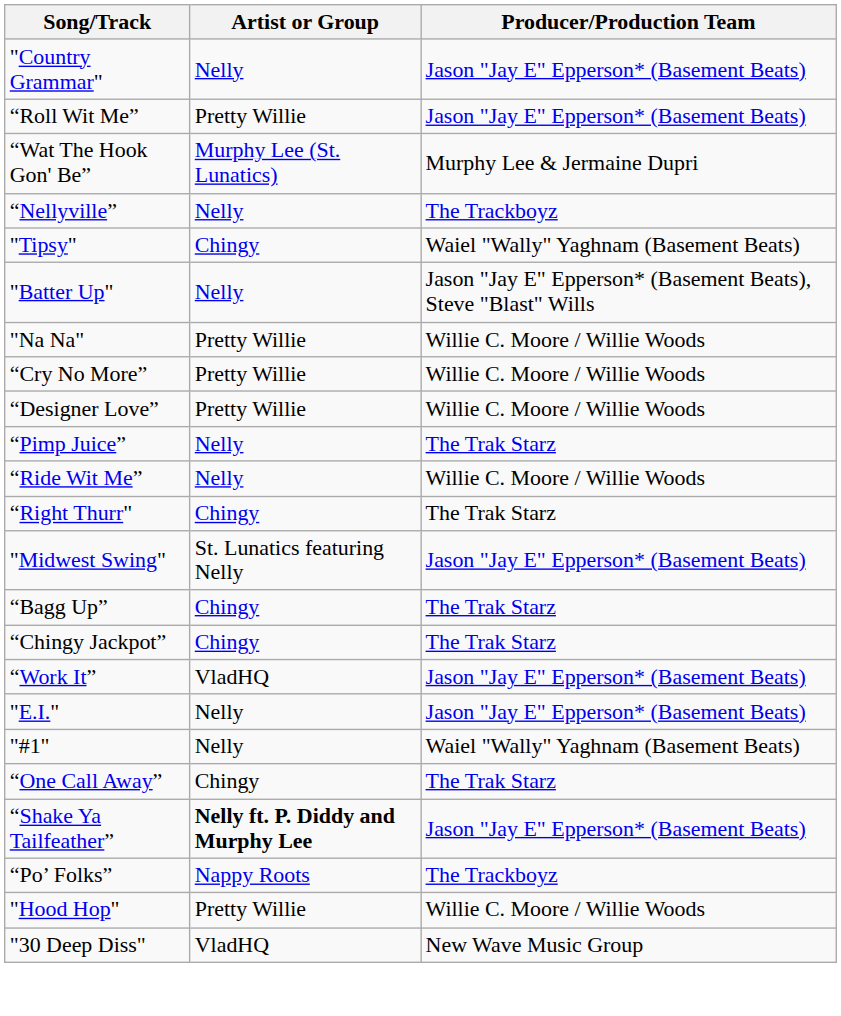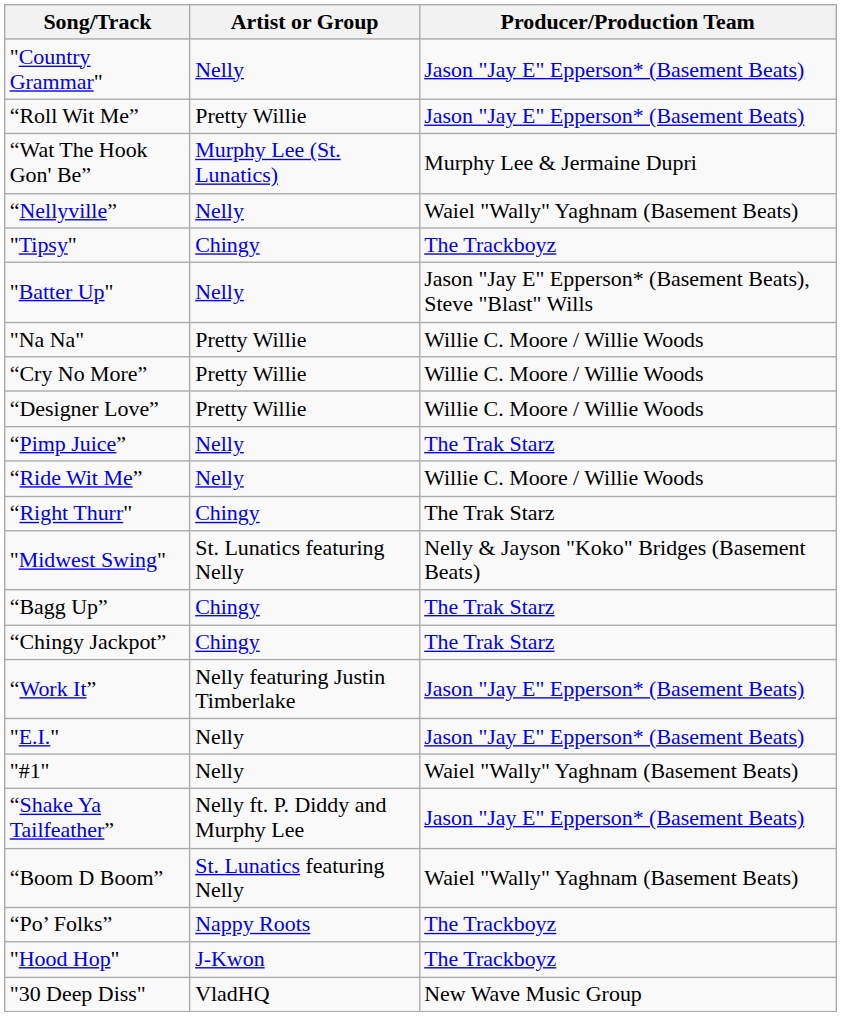“Nellyville” | Producer/Production Team: The Trackboyz -> Waiel "Wally" Yaghnam (Basement Beats)
"Tipsy" | Producer/Production Team: Waiel "Wally" Yaghnam (Basement Beats) -> The Trackboyz
"Midwest Swing" | Producer/Production Team: Jason "Jay E" Epperson* (Basement Beats) -> Nelly & Jayson "Koko" Bridges (Basement Beats)
“Work It” | Artist or Group: VladHQ -> Nelly featuring Justin Timberlake
- row: “One Call Away” | Chingy | The Trak Starz
“Shake Ya Tailfeather” | Artist or Group: bold -> normal
+ row: “Boom D Boom” | St. Lunatics featuring Nelly | Waiel "Wally" Yaghnam (Basement Beats)
"Hood Hop" | Artist or Group: Pretty Willie -> J-Kwon
"Hood Hop" | Producer/Production Team: Willie C. Moore / Willie Woods -> The Trackboyz
